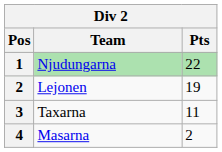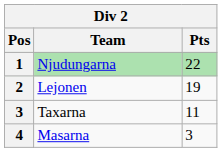Masarna | Pts: 2 -> 3
